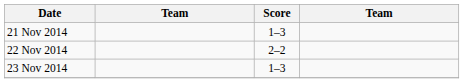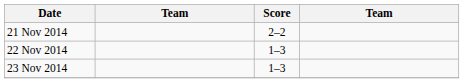21 Nov 2014 | Score: 1–3 -> 2–2
22 Nov 2014 | Score: 2–2 -> 1–3
